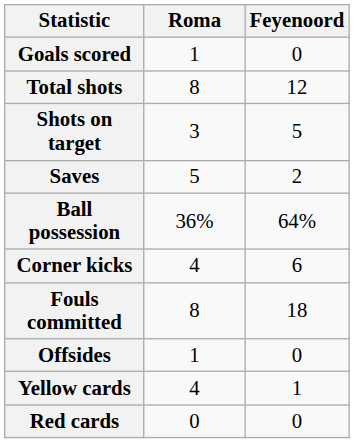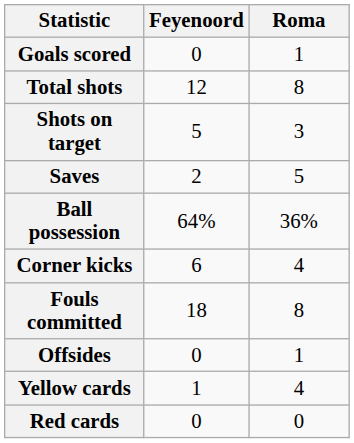columns swapped: Roma <-> Feyenoord
